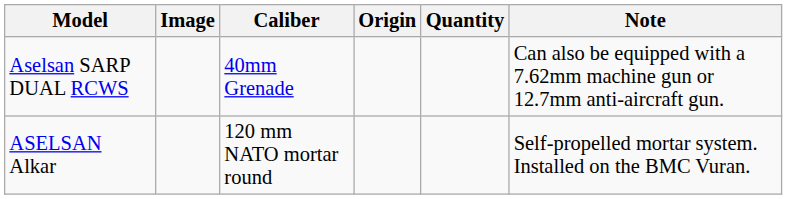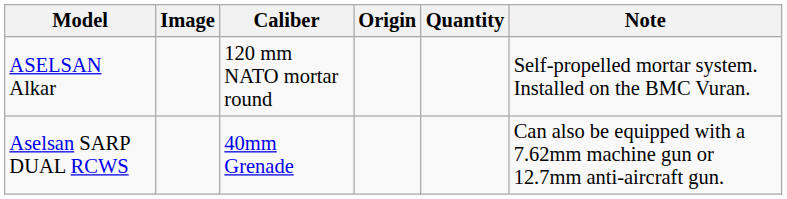rows swapped: Aselsan SARP DUAL RCWS <-> ASELSAN Alkar
